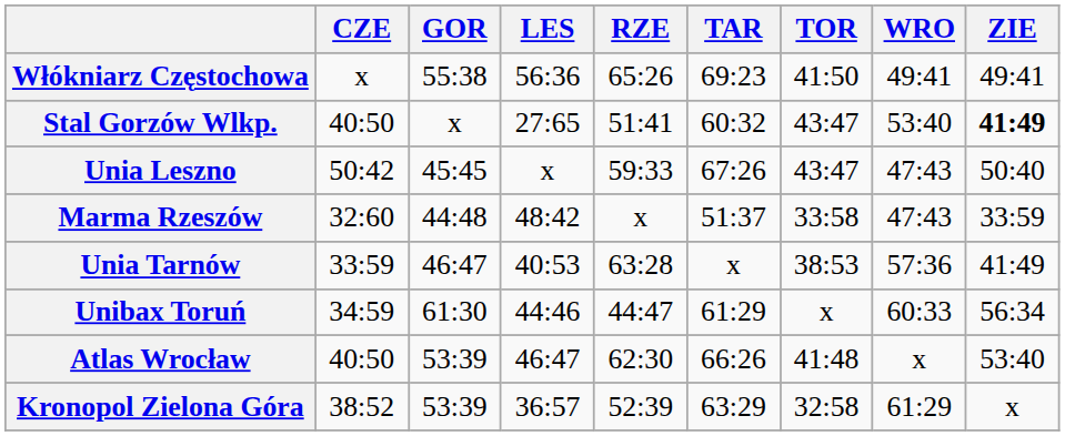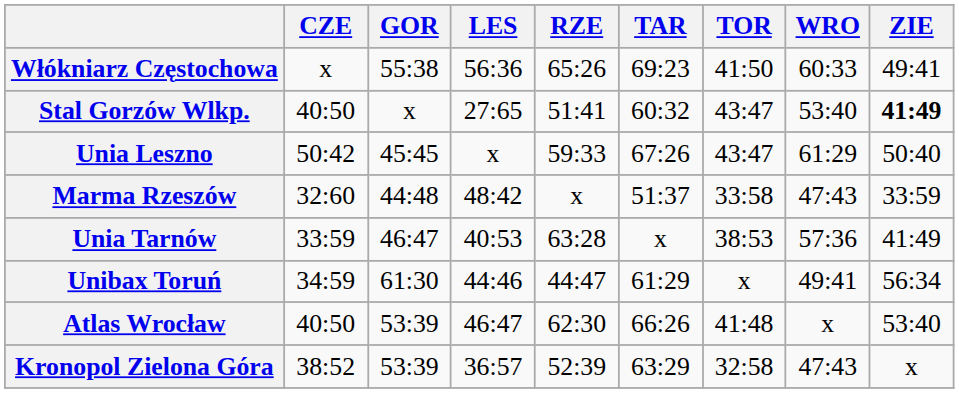Włókniarz Częstochowa | WRO: 49:41 -> 60:33
Unia Leszno | WRO: 47:43 -> 61:29
Unibax Toruń | WRO: 60:33 -> 49:41
Kronopol Zielona Góra | WRO: 61:29 -> 47:43
